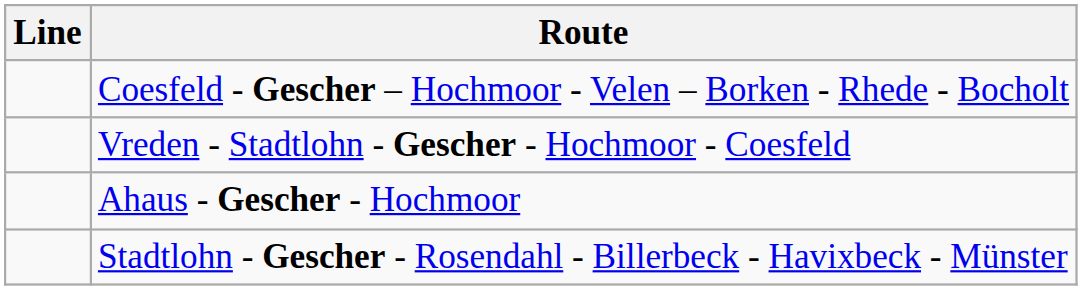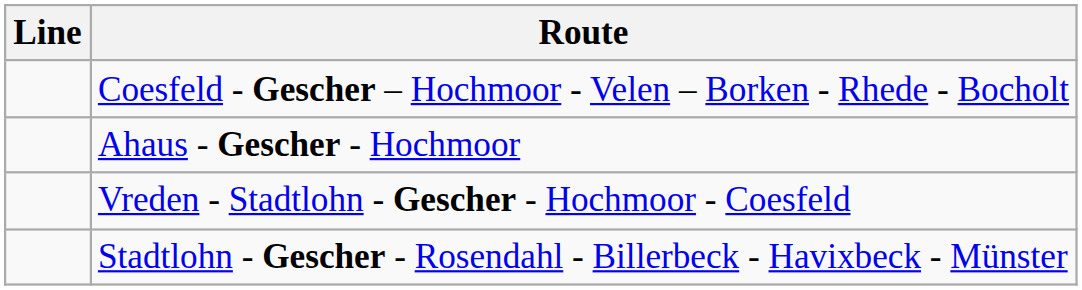rows swapped: Vreden - Stadtlohn - Gescher - Hochmoor - Coesfeld <-> Ahaus - Gescher - Hochmoor
